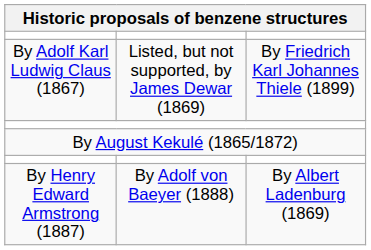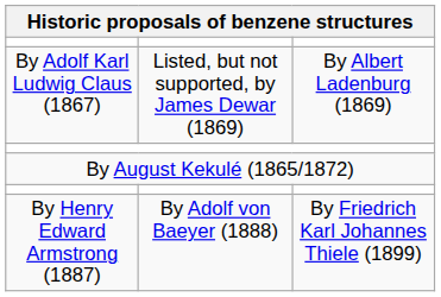By Adolf Karl Ludwig Claus (1867) | column 3: By Friedrich Karl Johannes Thiele (1899) -> By Albert Ladenburg (1869)
By Henry Edward Armstrong (1887) | column 3: By Albert Ladenburg (1869) -> By Friedrich Karl Johannes Thiele (1899)
